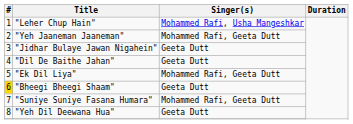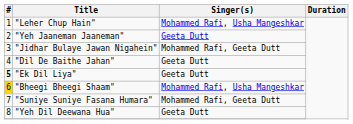"Yeh Jaaneman Jaaneman" | Singer(s): Mohammed Rafi, Geeta Dutt -> Geeta Dutt
"Jidhar Bulaye Jawan Nigahein" | Singer(s): Geeta Dutt -> Mohammed Rafi, Geeta Dutt
"Ek Dil Liya" | #: normal -> bold
"Ek Dil Liya" | Singer(s): Mohammed Rafi, Geeta Dutt -> Geeta Dutt
"Bheegi Bheegi Shaam" | Singer(s): Geeta Dutt -> Mohammed Rafi, Usha Mangeshkar
